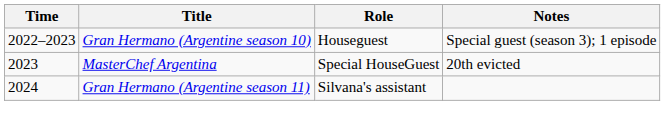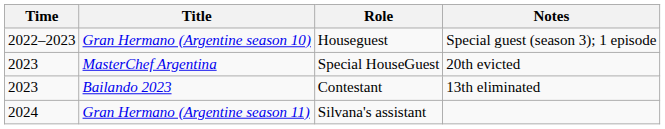+ row: 2023 | Bailando 2023 | Contestant | 13th eliminated
